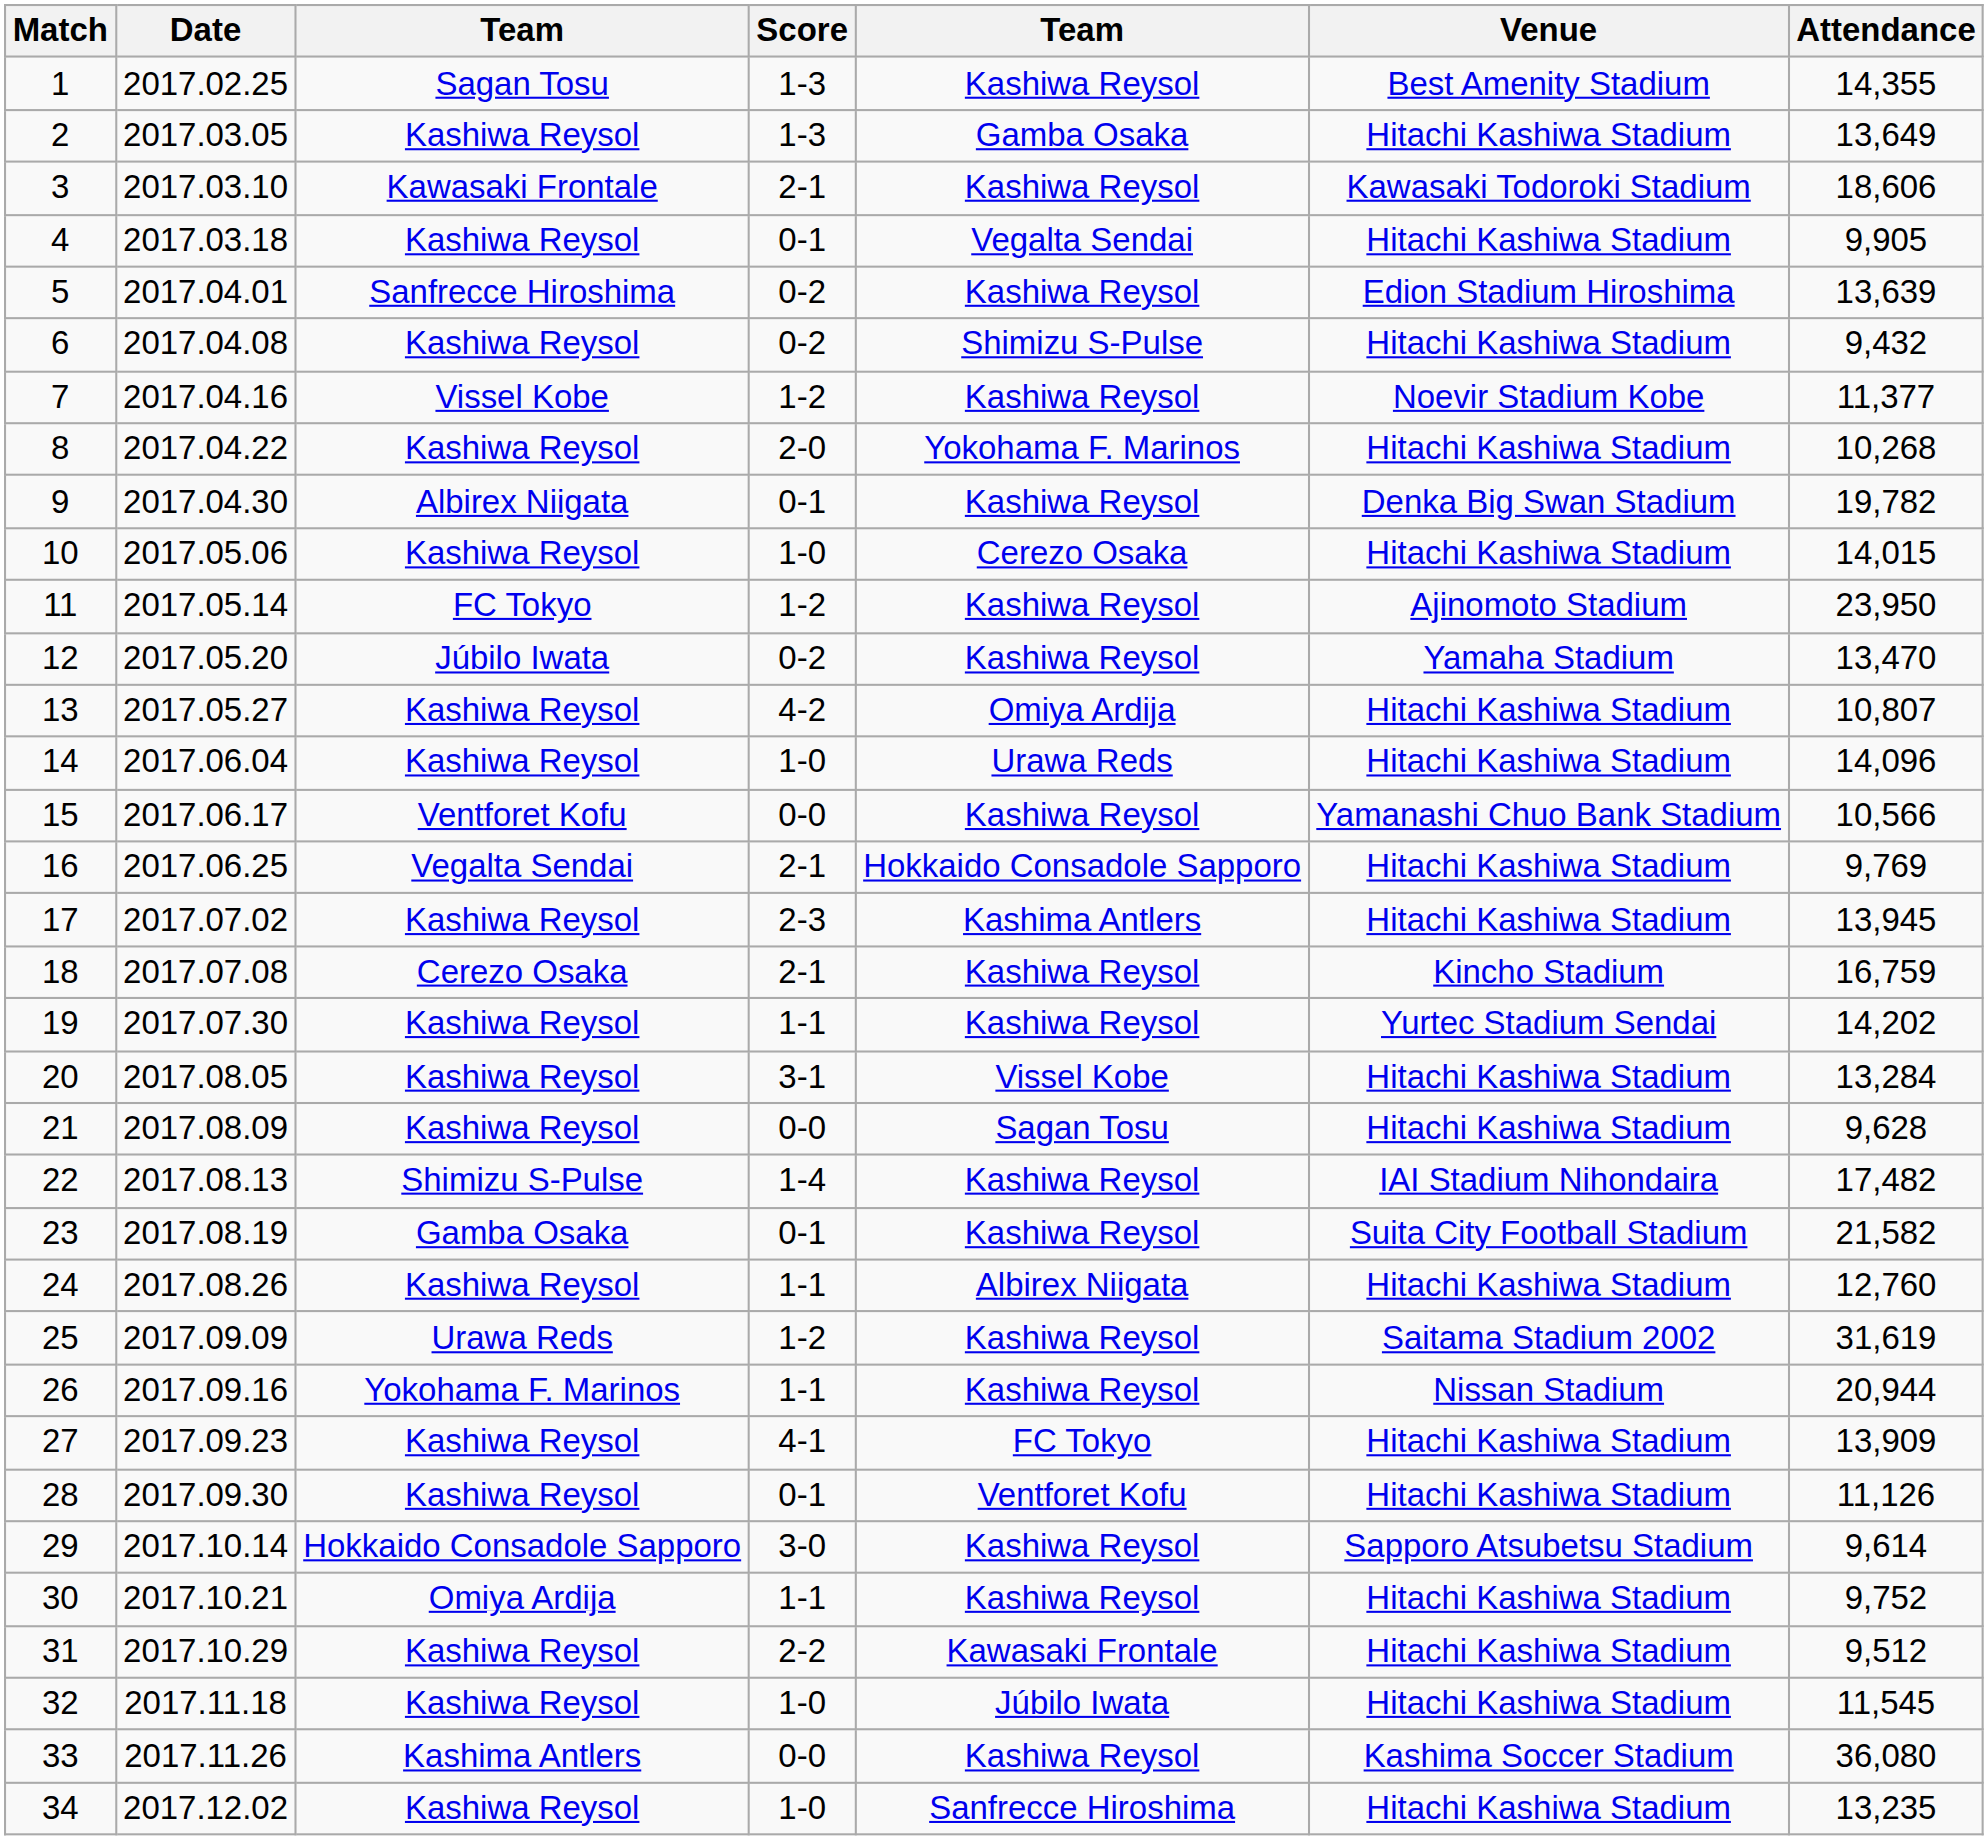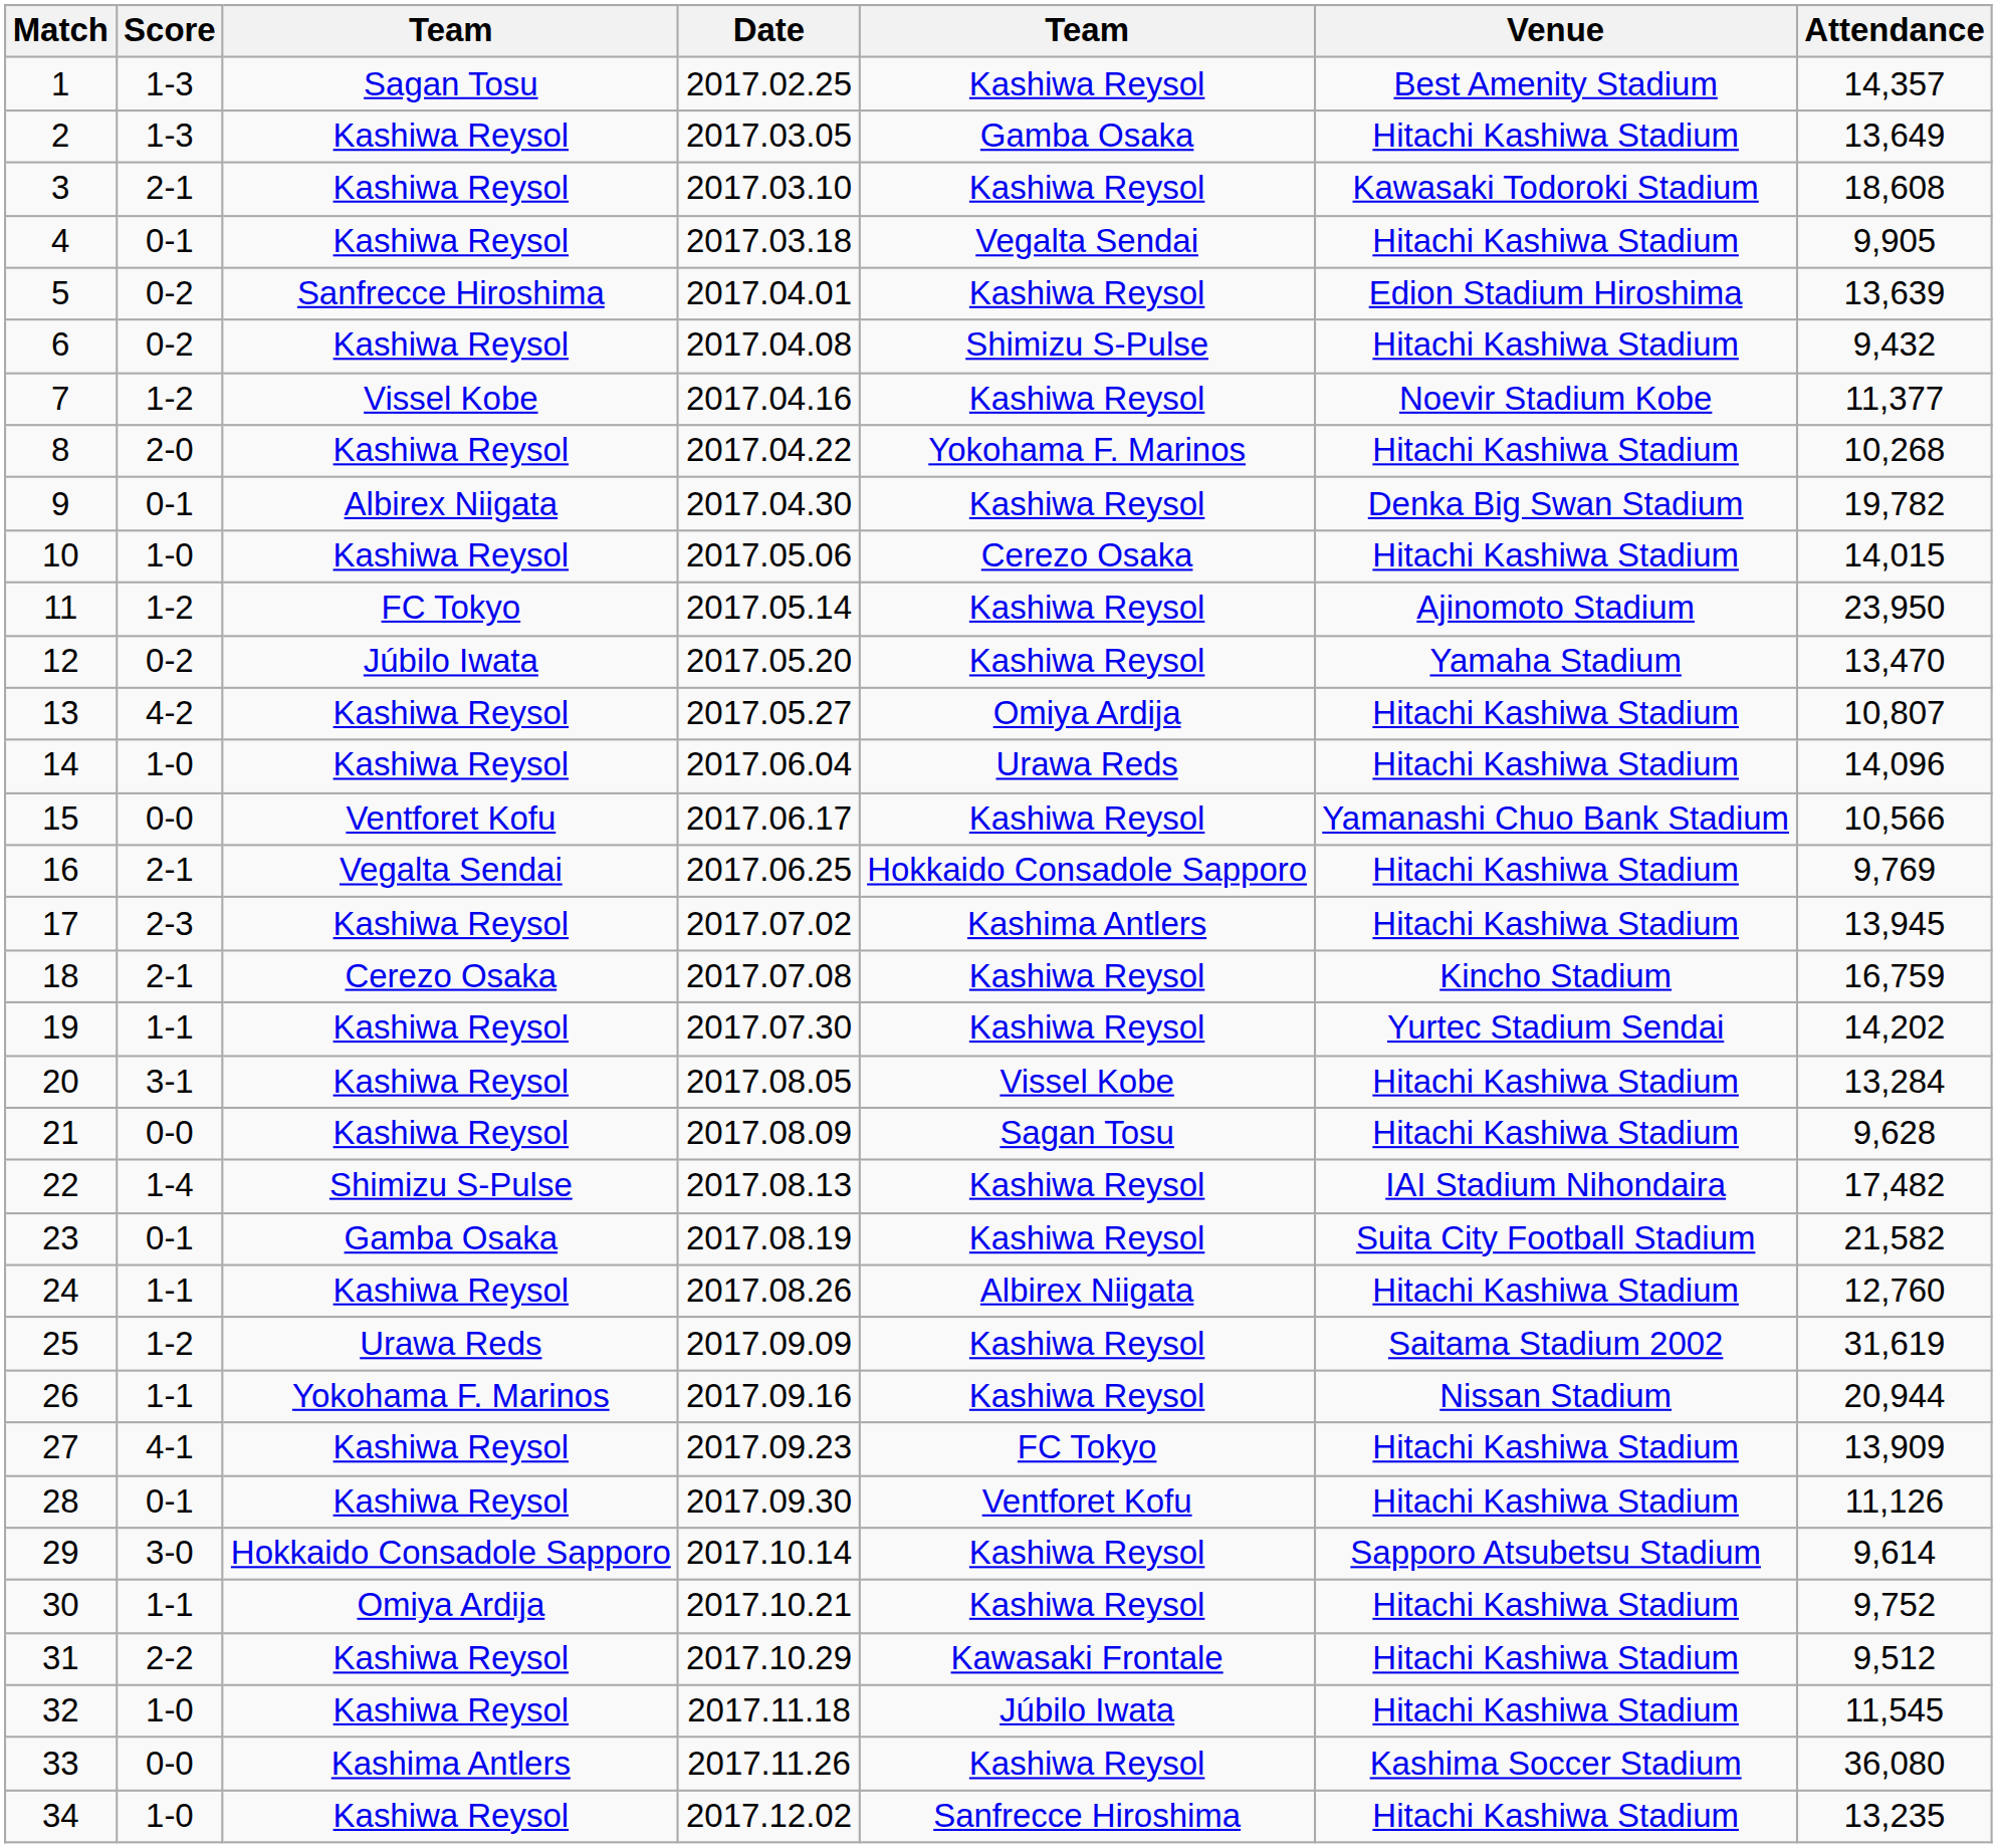columns swapped: Date <-> Score
1 | Attendance: 14,355 -> 14,357
3 | column 3: Kawasaki Frontale -> Kashiwa Reysol
3 | Attendance: 18,606 -> 18,608
